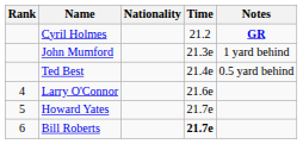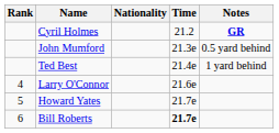John Mumford | Notes: 1 yard behind -> 0.5 yard behind
Ted Best | Notes: 0.5 yard behind -> 1 yard behind
